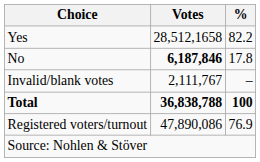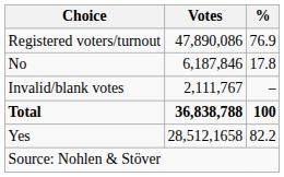rows swapped: Yes <-> Registered voters/turnout
No | Votes: bold -> normal
